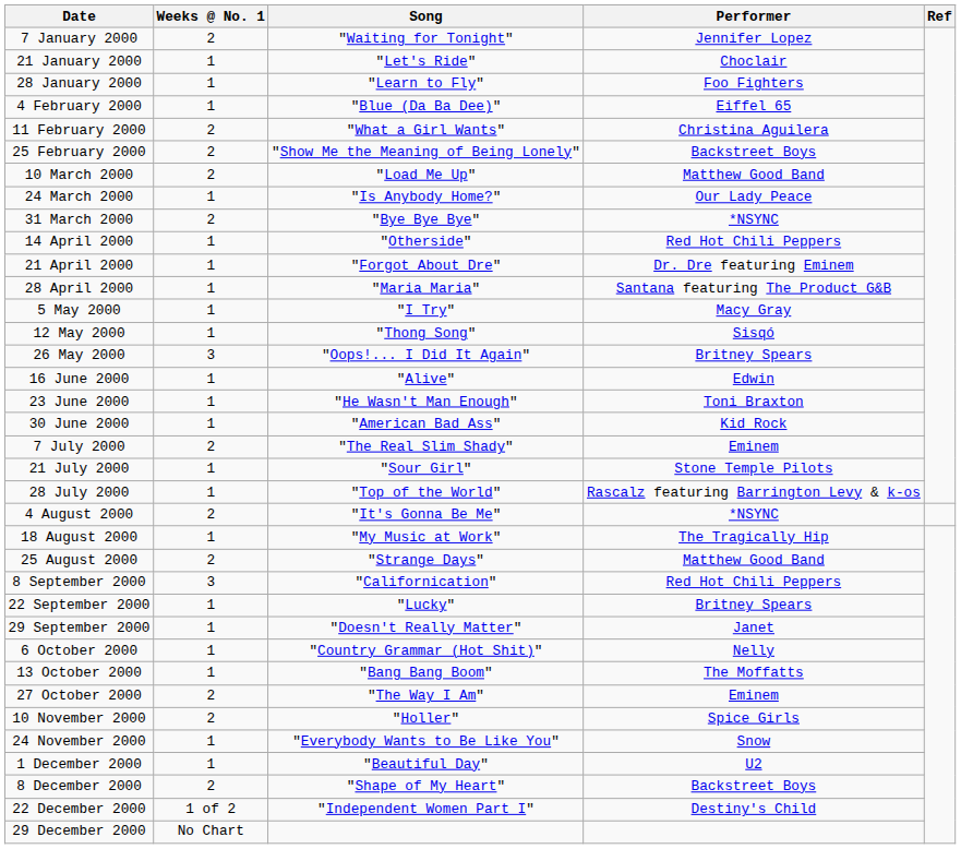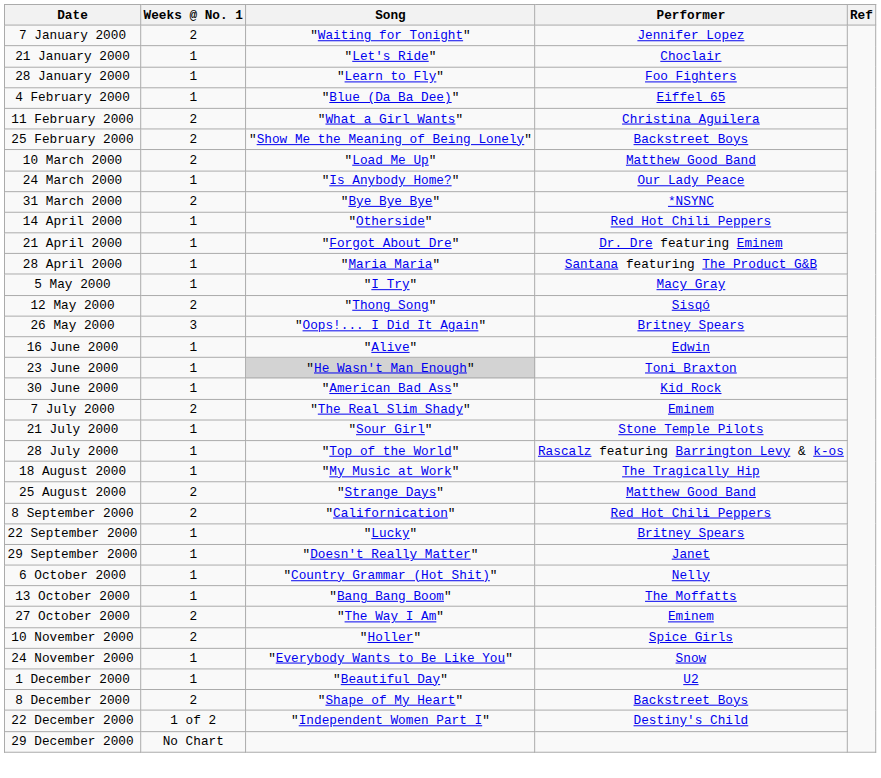12 May 2000 | Weeks @ No. 1: 1 -> 2
23 June 2000 | Song: no background -> lightgrey background
- row: 4 August 2000 | 2 | "It's Gonna Be Me" | *NSYNC
8 September 2000 | Weeks @ No. 1: 3 -> 2
